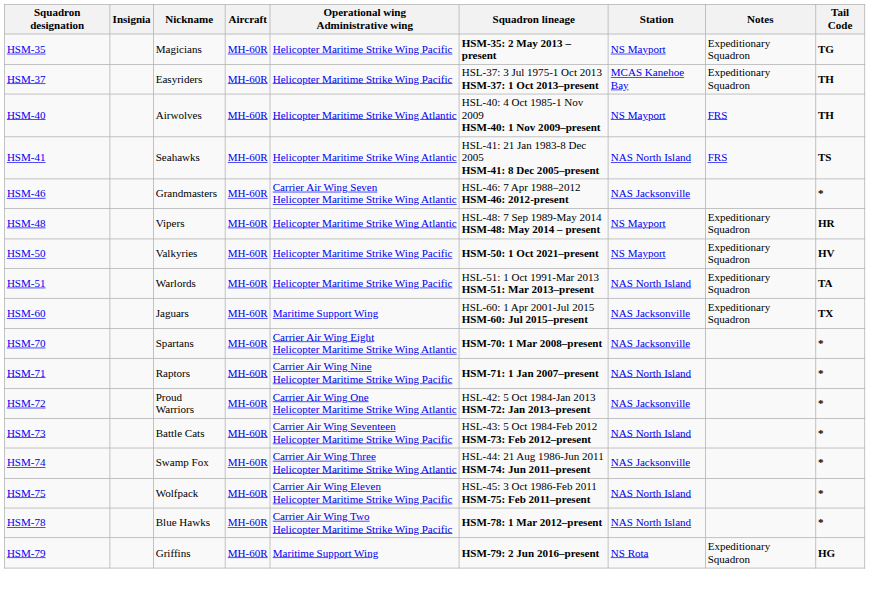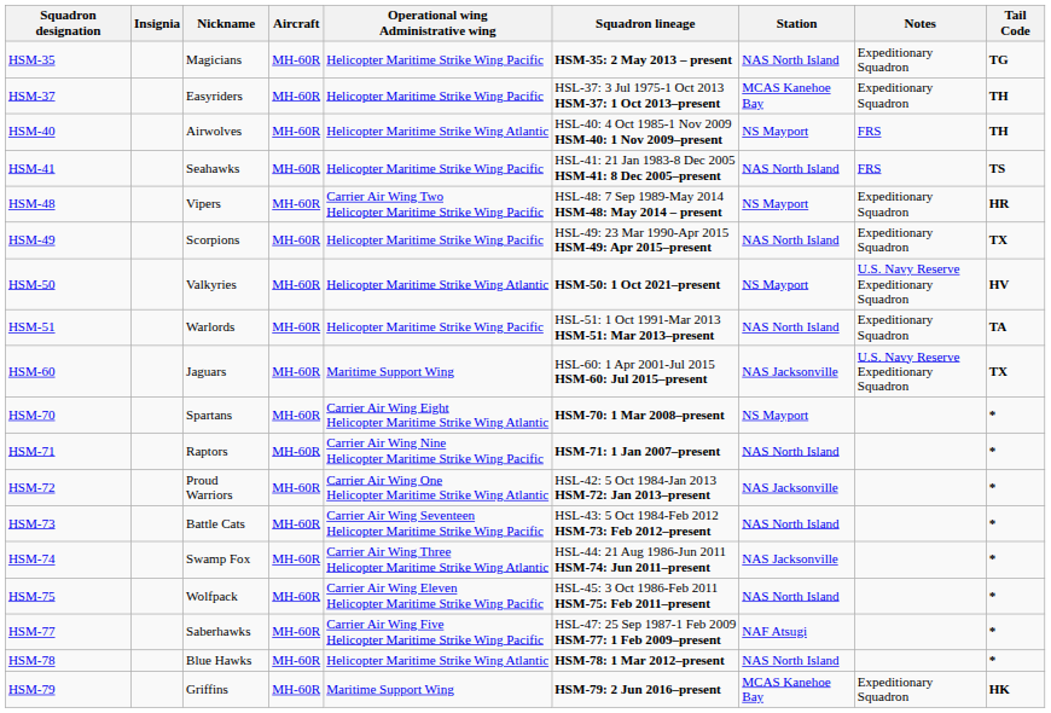HSM-35 | Station: NS Mayport -> NAS North Island
HSM-41 | Operational wing Administrative wing: Helicopter Maritime Strike Wing Atlantic -> Helicopter Maritime Strike Wing Pacific
- row: HSM-46 | Grandmasters | MH-60R | Carrier Air Wing Seven Helicopter Maritime Strike Wing Atlantic | HSL-46: 7 Apr 1988–2012 HSM-46: 2012-present | NAS Jacksonville | *
HSM-48 | Operational wing Administrative wing: Helicopter Maritime Strike Wing Atlantic -> Carrier Air Wing Two Helicopter Maritime Strike Wing Pacific
+ row: HSM-49 | Scorpions | MH-60R | Helicopter Maritime Strike Wing Pacific | HSL-49: 23 Mar 1990-Apr 2015 HSM-49: Apr 2015–present | NAS North Island | Expeditionary Squadron | TX
HSM-50 | Operational wing Administrative wing: Helicopter Maritime Strike Wing Pacific -> Helicopter Maritime Strike Wing Atlantic
HSM-50 | Notes: Expeditionary Squadron -> U.S. Navy Reserve Expeditionary Squadron
HSM-60 | Notes: Expeditionary Squadron -> U.S. Navy Reserve Expeditionary Squadron
HSM-70 | Station: NAS Jacksonville -> NS Mayport
+ row: HSM-77 | Saberhawks | MH-60R | Carrier Air Wing Five Helicopter Maritime Strike Wing Pacific | HSL-47: 25 Sep 1987-1 Feb 2009 HSM-77: 1 Feb 2009–present | NAF Atsugi | *
HSM-78 | Operational wing Administrative wing: Carrier Air Wing Two Helicopter Maritime Strike Wing Pacific -> Helicopter Maritime Strike Wing Atlantic
HSM-79 | Station: NS Rota -> MCAS Kanehoe Bay
HSM-79 | Tail Code: HG -> HK
